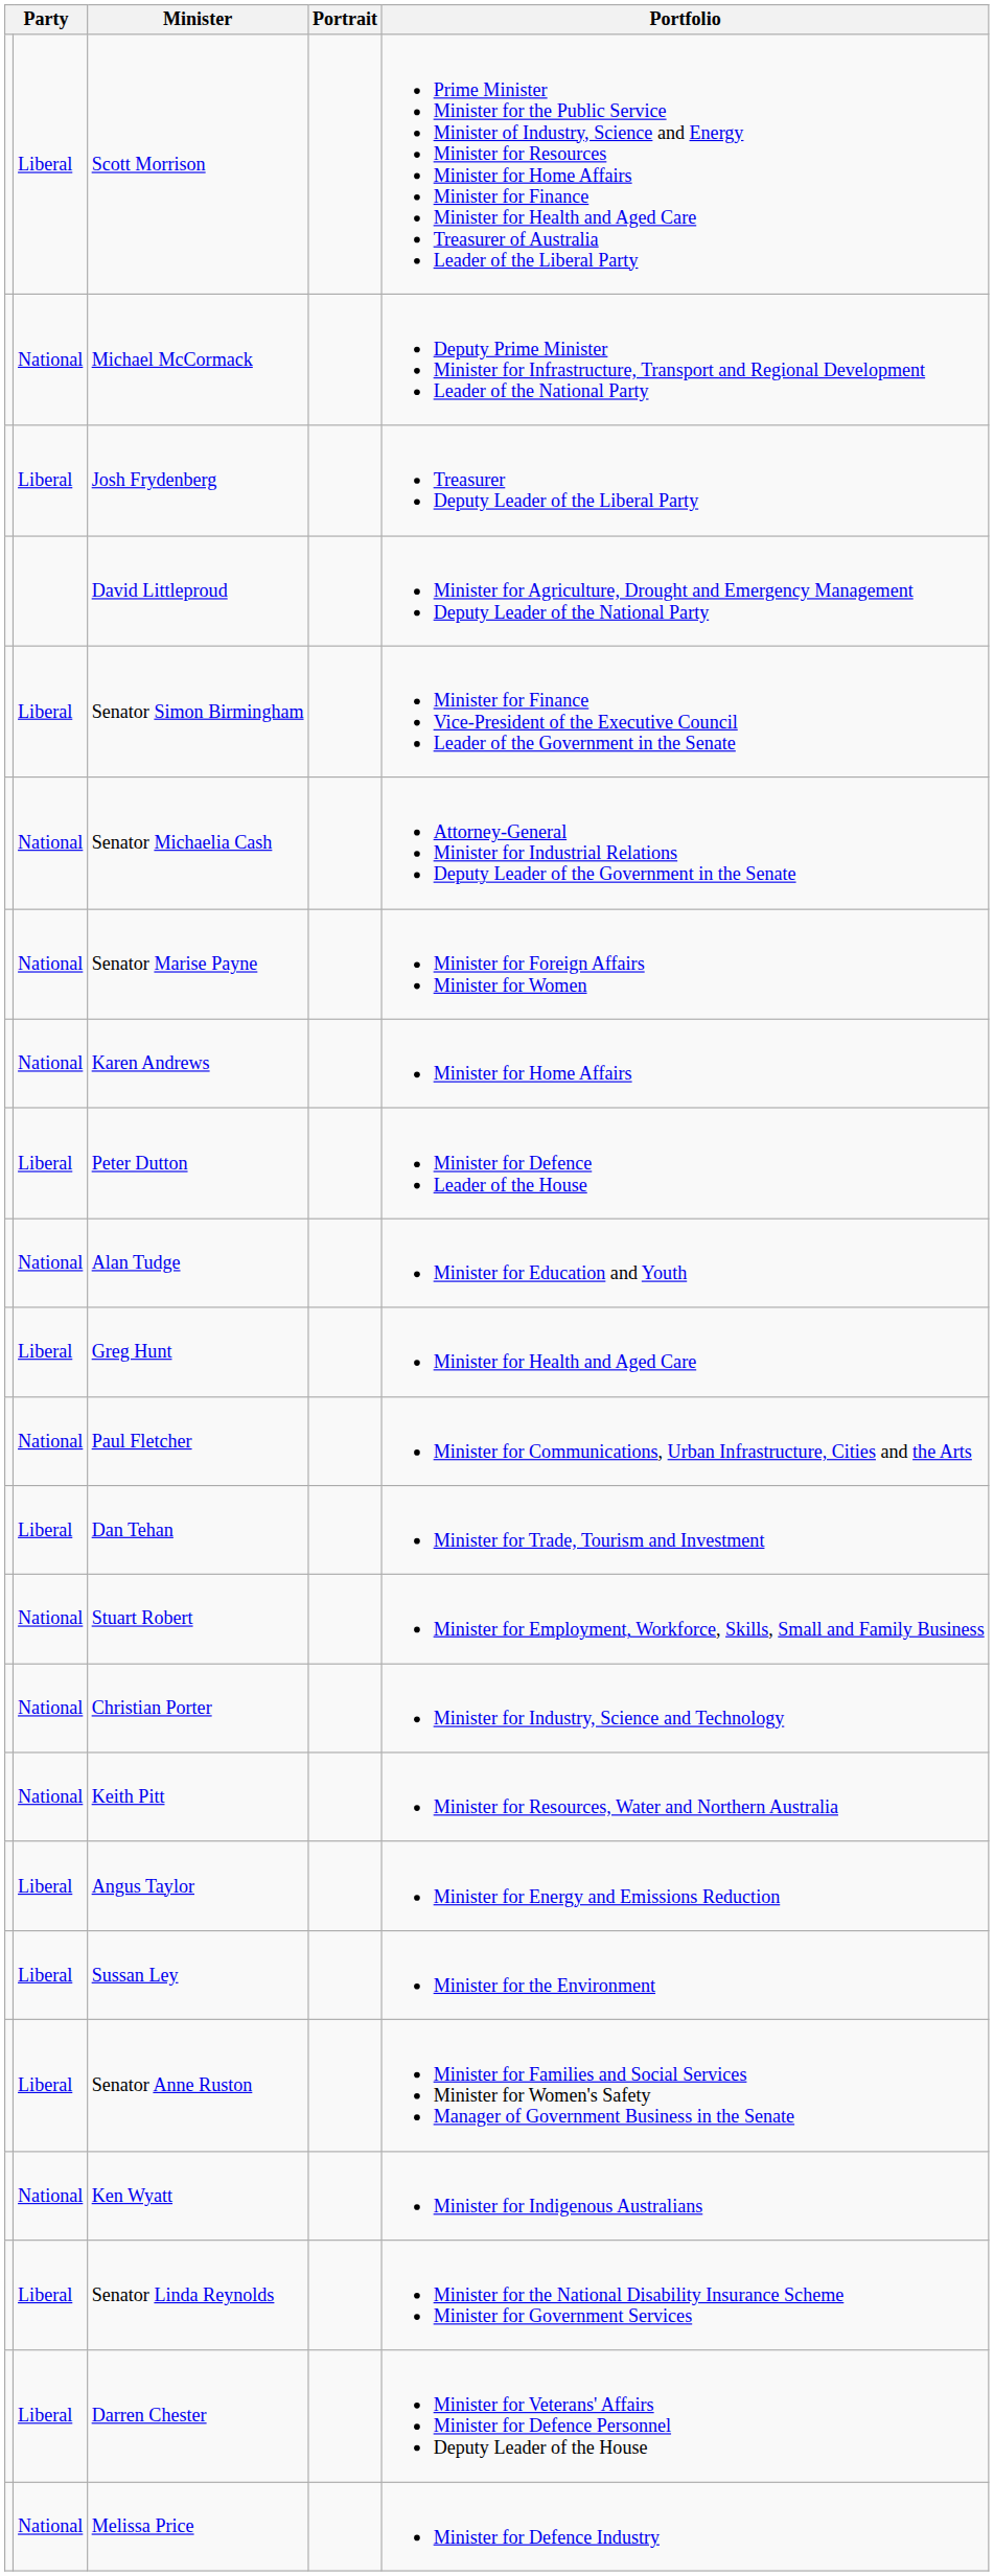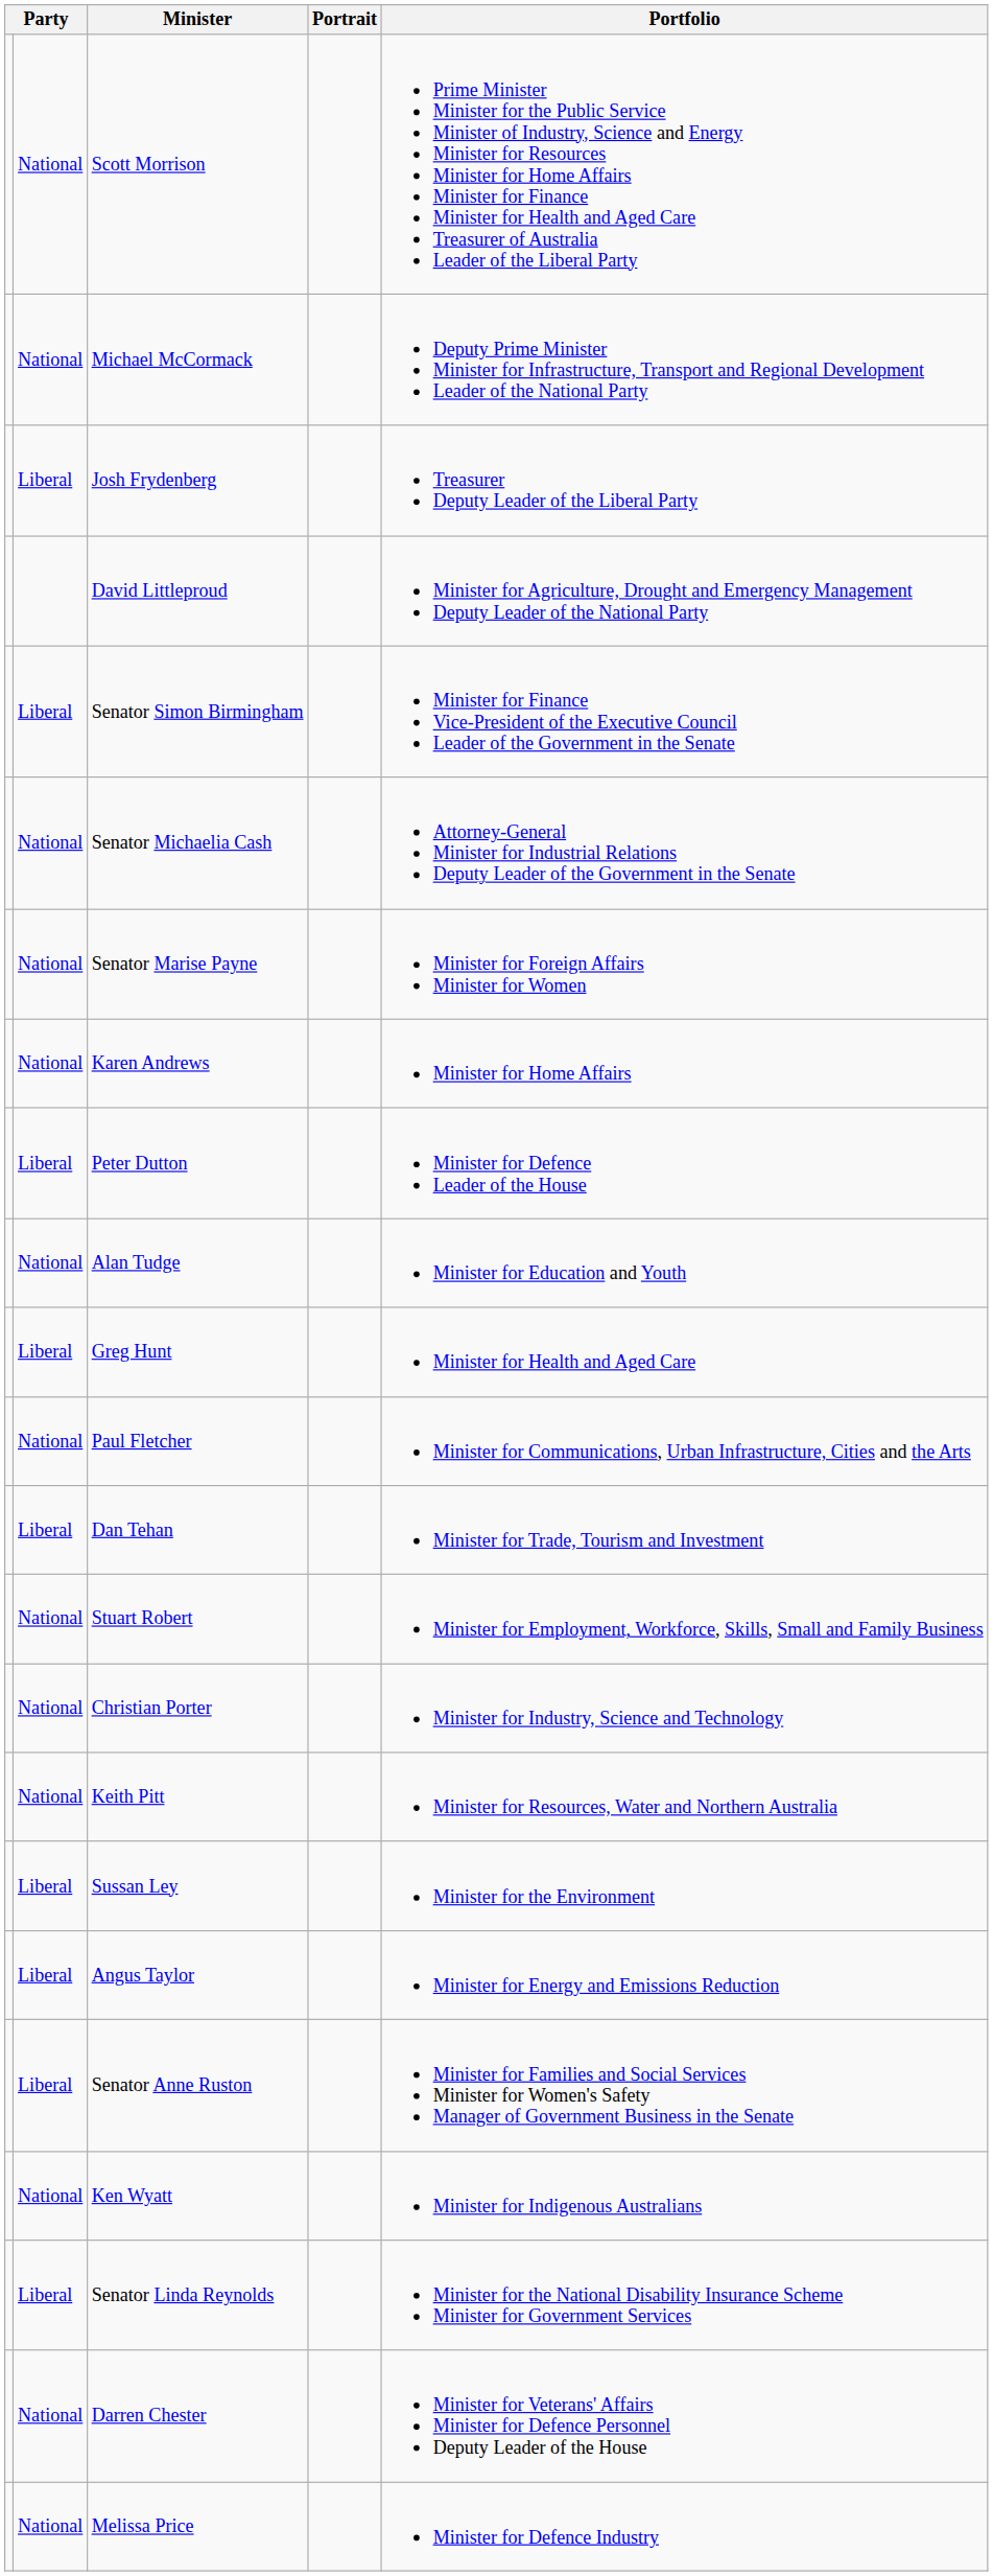Scott Morrison | column 2: Liberal -> National
rows swapped: Angus Taylor <-> Sussan Ley
Darren Chester | column 2: Liberal -> National
